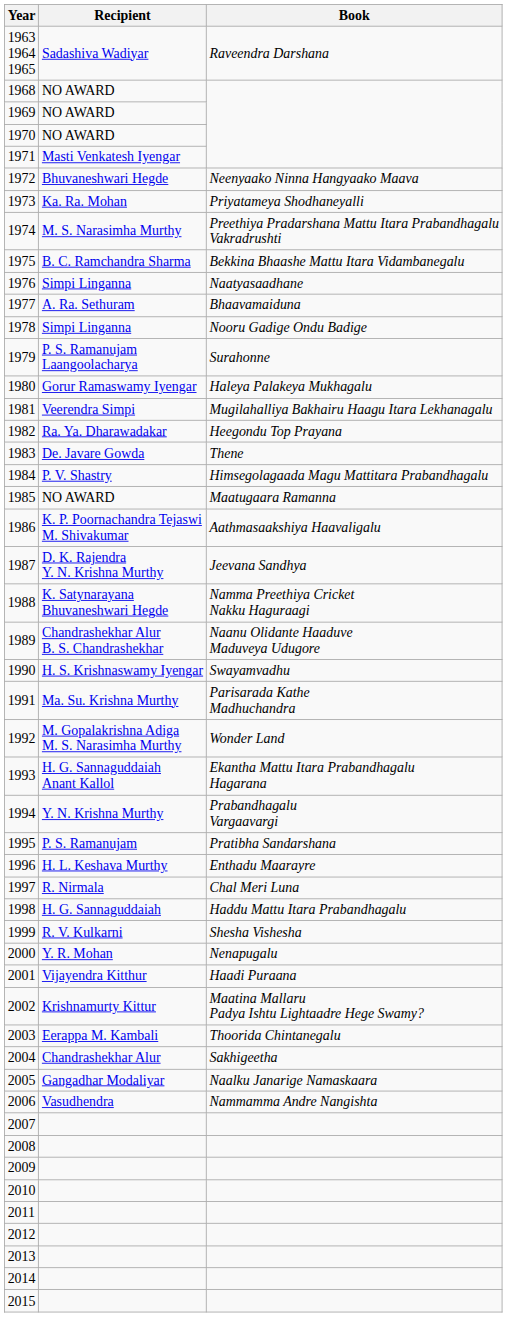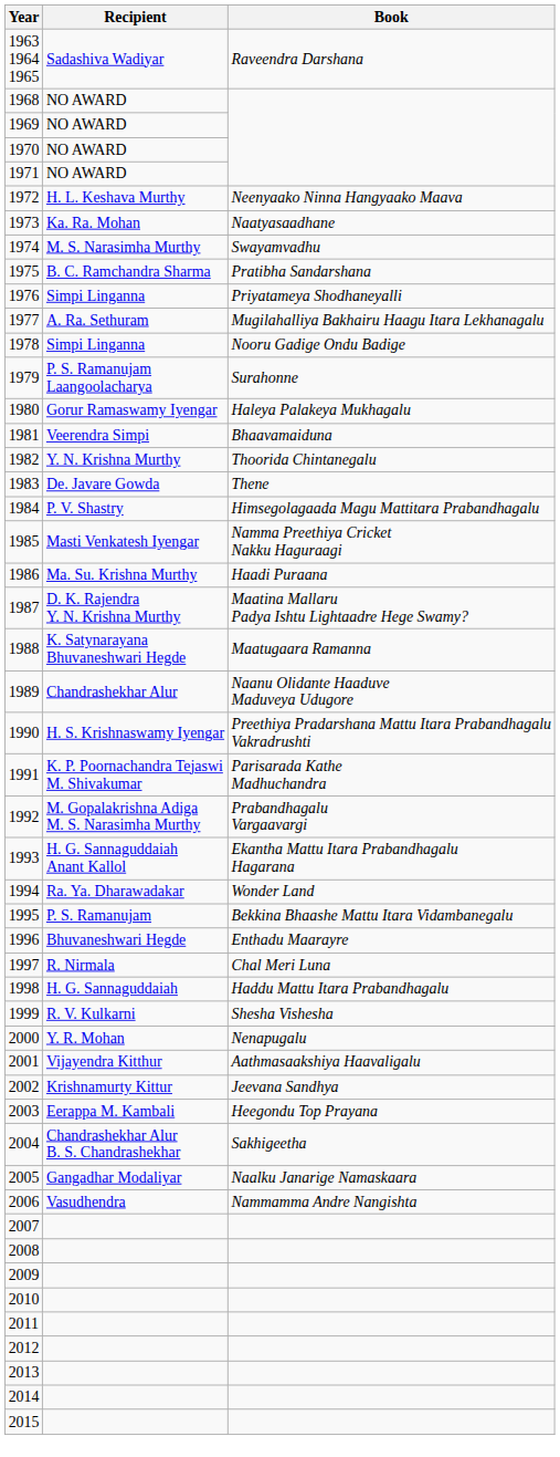1971 | Recipient: Masti Venkatesh Iyengar -> NO AWARD
1972 | Recipient: Bhuvaneshwari Hegde -> H. L. Keshava Murthy
1973 | Book: Priyatameya Shodhaneyalli -> Naatyasaadhane
1974 | Book: Preethiya Pradarshana Mattu Itara Prabandhagalu Vakradrushti -> Swayamvadhu
1975 | Book: Bekkina Bhaashe Mattu Itara Vidambanegalu -> Pratibha Sandarshana
1976 | Book: Naatyasaadhane -> Priyatameya Shodhaneyalli
1977 | Book: Bhaavamaiduna -> Mugilahalliya Bakhairu Haagu Itara Lekhanagalu
1981 | Book: Mugilahalliya Bakhairu Haagu Itara Lekhanagalu -> Bhaavamaiduna
1982 | Recipient: Ra. Ya. Dharawadakar -> Y. N. Krishna Murthy
1982 | Book: Heegondu Top Prayana -> Thoorida Chintanegalu
1985 | Recipient: NO AWARD -> Masti Venkatesh Iyengar
1985 | Book: Maatugaara Ramanna -> Namma Preethiya Cricket Nakku Haguraagi
1986 | Recipient: K. P. Poornachandra Tejaswi M. Shivakumar -> Ma. Su. Krishna Murthy
1986 | Book: Aathmasaakshiya Haavaligalu -> Haadi Puraana
1987 | Book: Jeevana Sandhya -> Maatina Mallaru Padya Ishtu Lightaadre Hege Swamy?
1988 | Book: Namma Preethiya Cricket Nakku Haguraagi -> Maatugaara Ramanna
1989 | Recipient: Chandrashekhar Alur B. S. Chandrashekhar -> Chandrashekhar Alur
1990 | Book: Swayamvadhu -> Preethiya Pradarshana Mattu Itara Prabandhagalu Vakradrushti
1991 | Recipient: Ma. Su. Krishna Murthy -> K. P. Poornachandra Tejaswi M. Shivakumar
1992 | Book: Wonder Land -> Prabandhagalu Vargaavargi
1994 | Recipient: Y. N. Krishna Murthy -> Ra. Ya. Dharawadakar
1994 | Book: Prabandhagalu Vargaavargi -> Wonder Land
1995 | Book: Pratibha Sandarshana -> Bekkina Bhaashe Mattu Itara Vidambanegalu
1996 | Recipient: H. L. Keshava Murthy -> Bhuvaneshwari Hegde
2001 | Book: Haadi Puraana -> Aathmasaakshiya Haavaligalu
2002 | Book: Maatina Mallaru Padya Ishtu Lightaadre Hege Swamy? -> Jeevana Sandhya
2003 | Book: Thoorida Chintanegalu -> Heegondu Top Prayana
2004 | Recipient: Chandrashekhar Alur -> Chandrashekhar Alur B. S. Chandrashekhar
